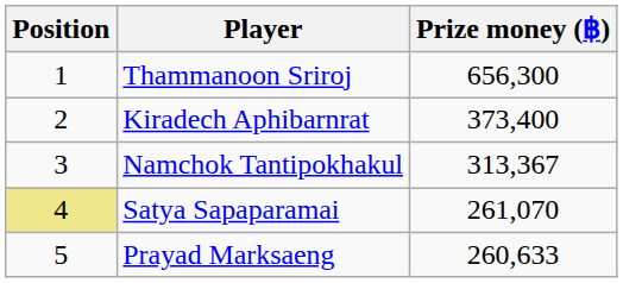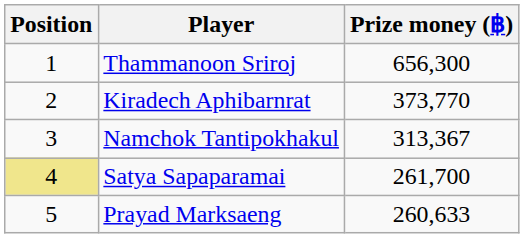Kiradech Aphibarnrat | Prize money (฿): 373,400 -> 373,770
Satya Sapaparamai | Prize money (฿): 261,070 -> 261,700
